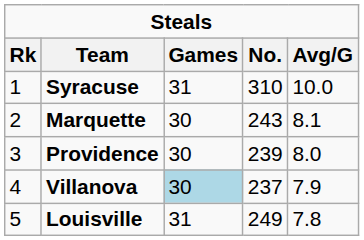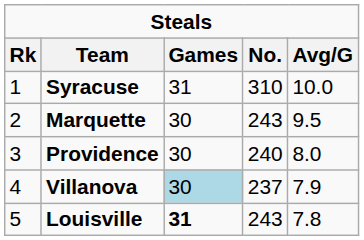Marquette | Avg/G: 8.1 -> 9.5
Providence | No.: 239 -> 240
Louisville | Games: normal -> bold
Louisville | No.: 249 -> 243
